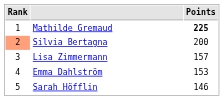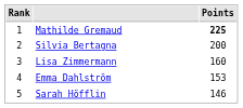Silvia Bertagna | Rank: lightsalmon background -> no background
Lisa Zimmermann | Points: 157 -> 160
